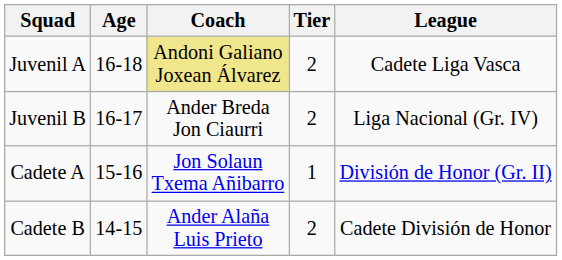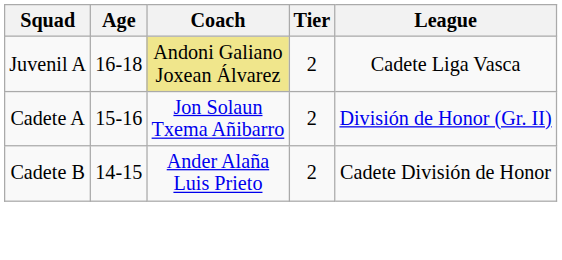- row: Juvenil B | 16-17 | Ander Breda Jon Ciaurri | 2 | Liga Nacional (Gr. IV)
Cadete A | Tier: 1 -> 2
